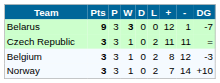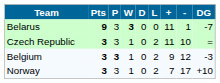Belarus | +: 12 -> 11
Czech Republic | -: 11 -> 10
Belgium | P: normal -> bold
Belgium | +: 8 -> 9
Norway | -: 14 -> 17
